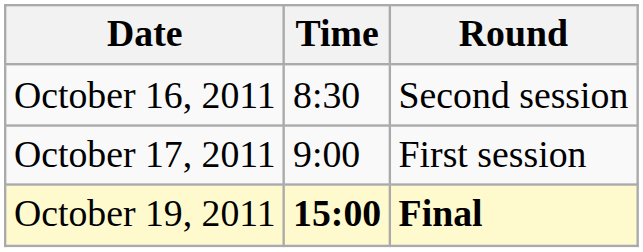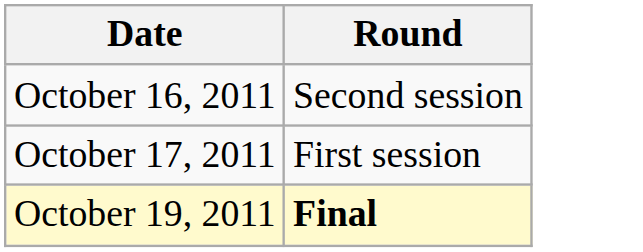- column: Time | 8:30 | 9:00 | 15:00
